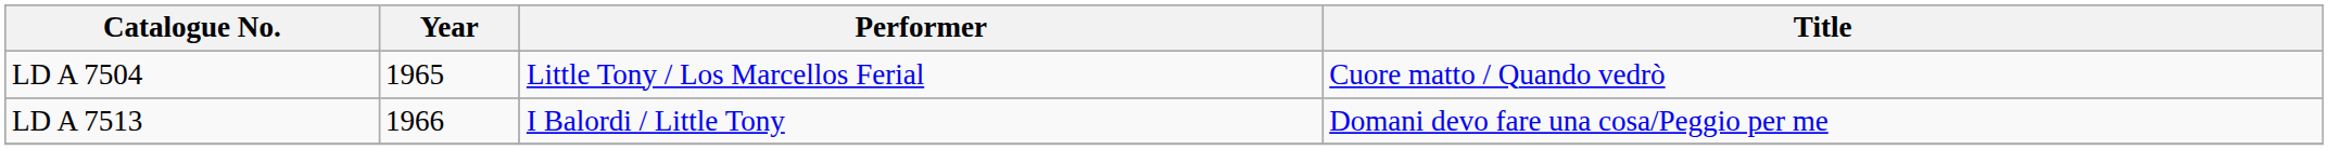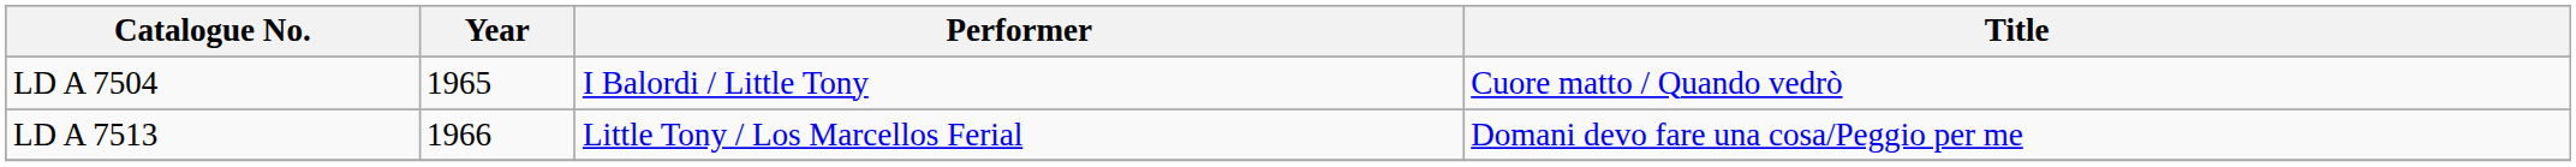LD A 7504 | Performer: Little Tony / Los Marcellos Ferial -> I Balordi / Little Tony
LD A 7513 | Performer: I Balordi / Little Tony -> Little Tony / Los Marcellos Ferial
